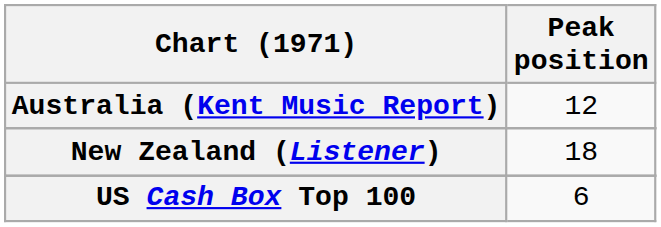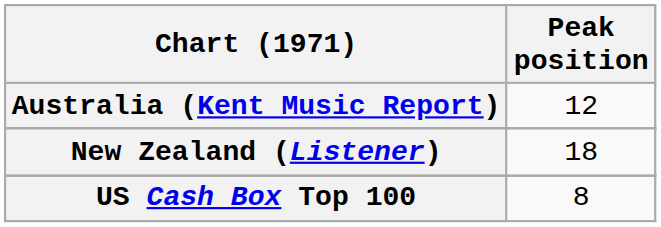US Cash Box Top 100 | Peak position: 6 -> 8
